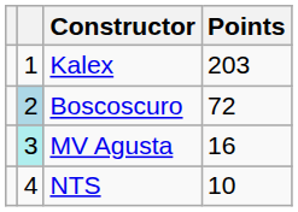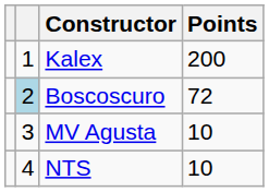Kalex | Points: 203 -> 200
MV Agusta | column 2: paleturquoise background -> no background
MV Agusta | Points: 16 -> 10
